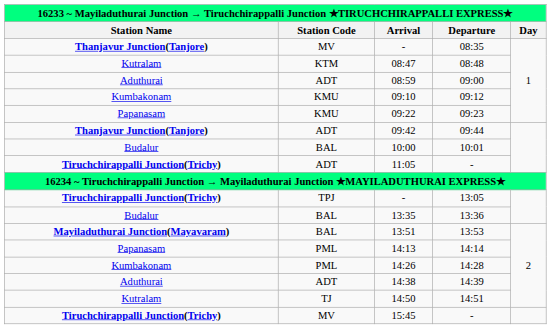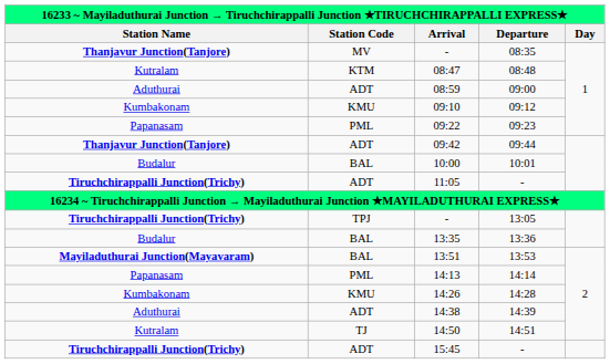09:22 | Station Code: KMU -> PML
14:26 | Station Code: PML -> KMU
15:45 | Station Code: MV -> ADT
